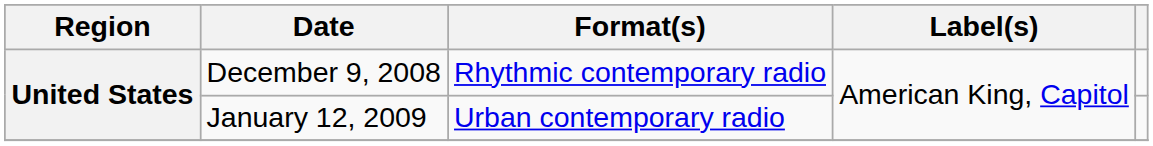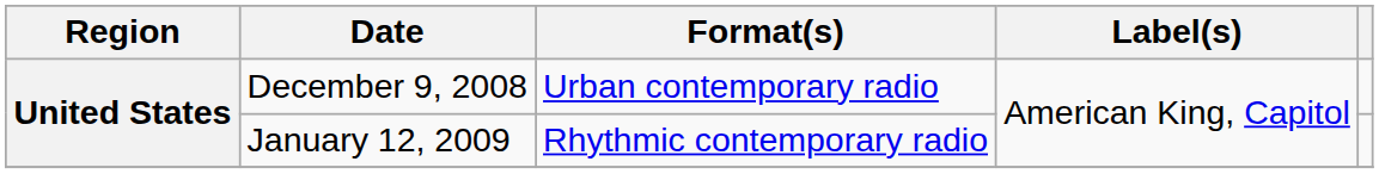December 9, 2008 | Format(s): Rhythmic contemporary radio -> Urban contemporary radio
January 12, 2009 | Format(s): Urban contemporary radio -> Rhythmic contemporary radio
